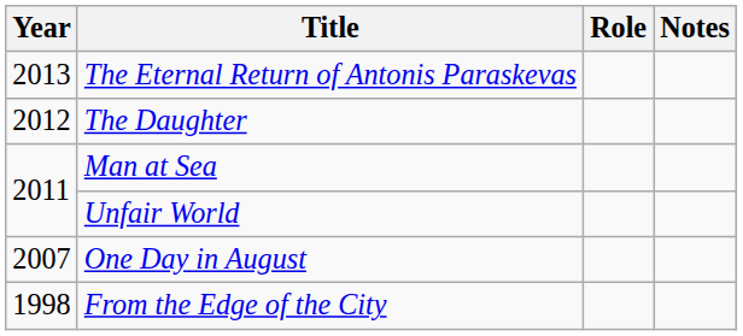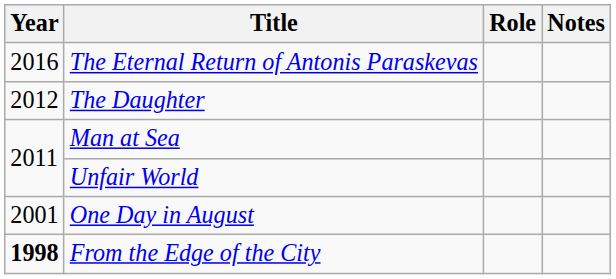The Eternal Return of Antonis Paraskevas | Year: 2013 -> 2016
One Day in August | Year: 2007 -> 2001
From the Edge of the City | Year: normal -> bold
